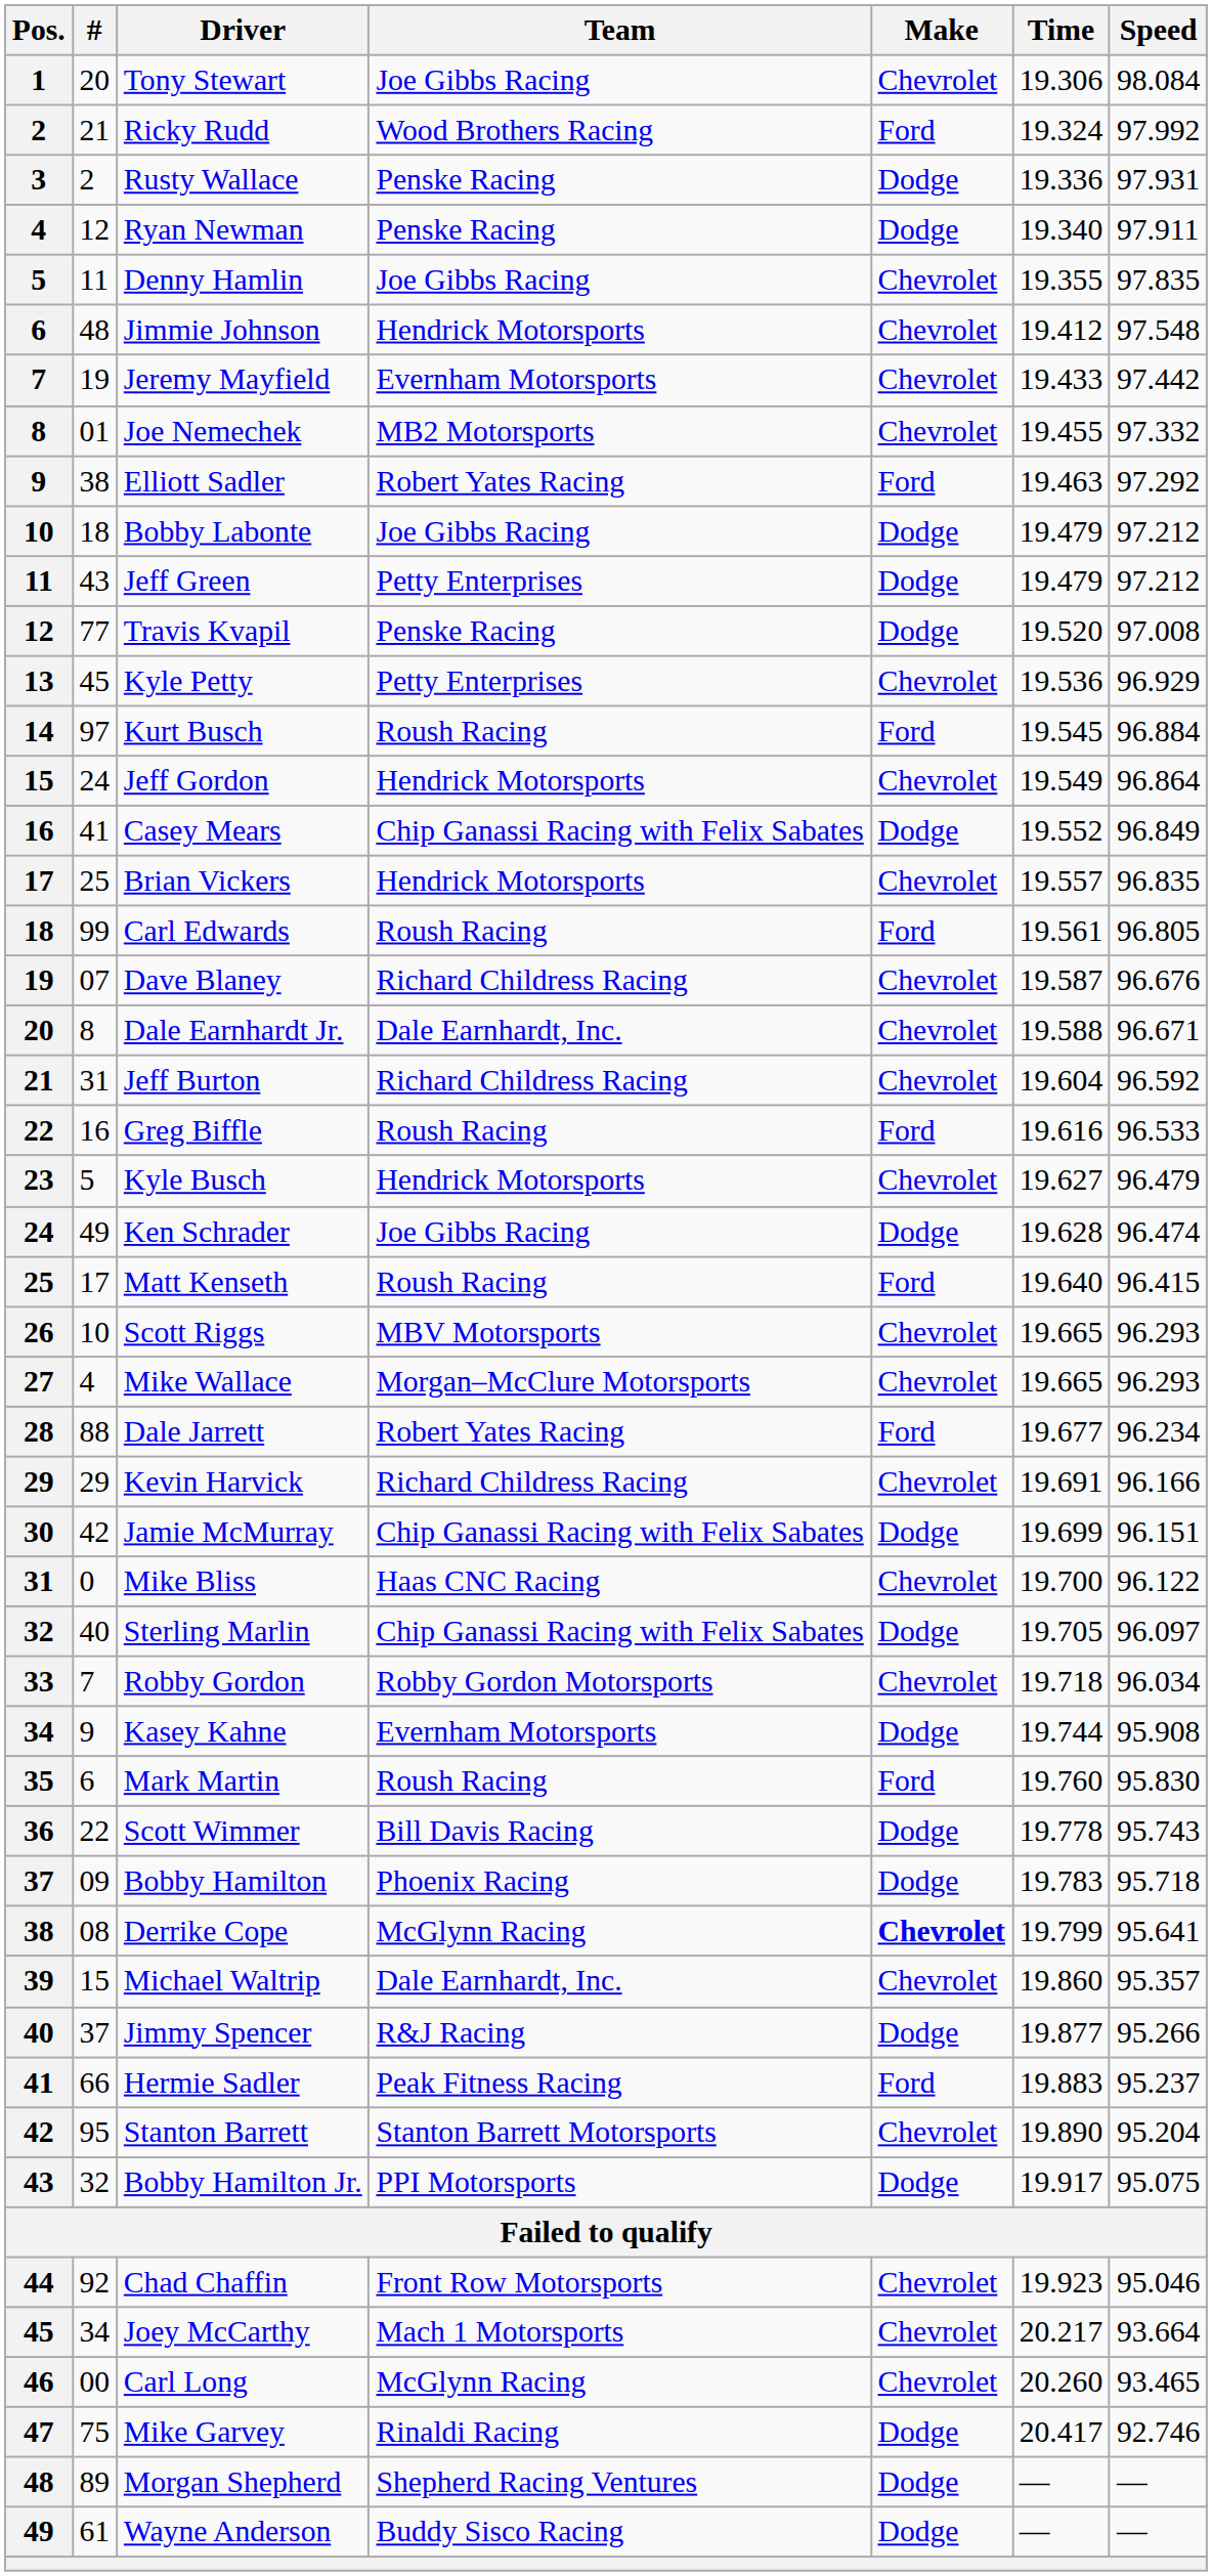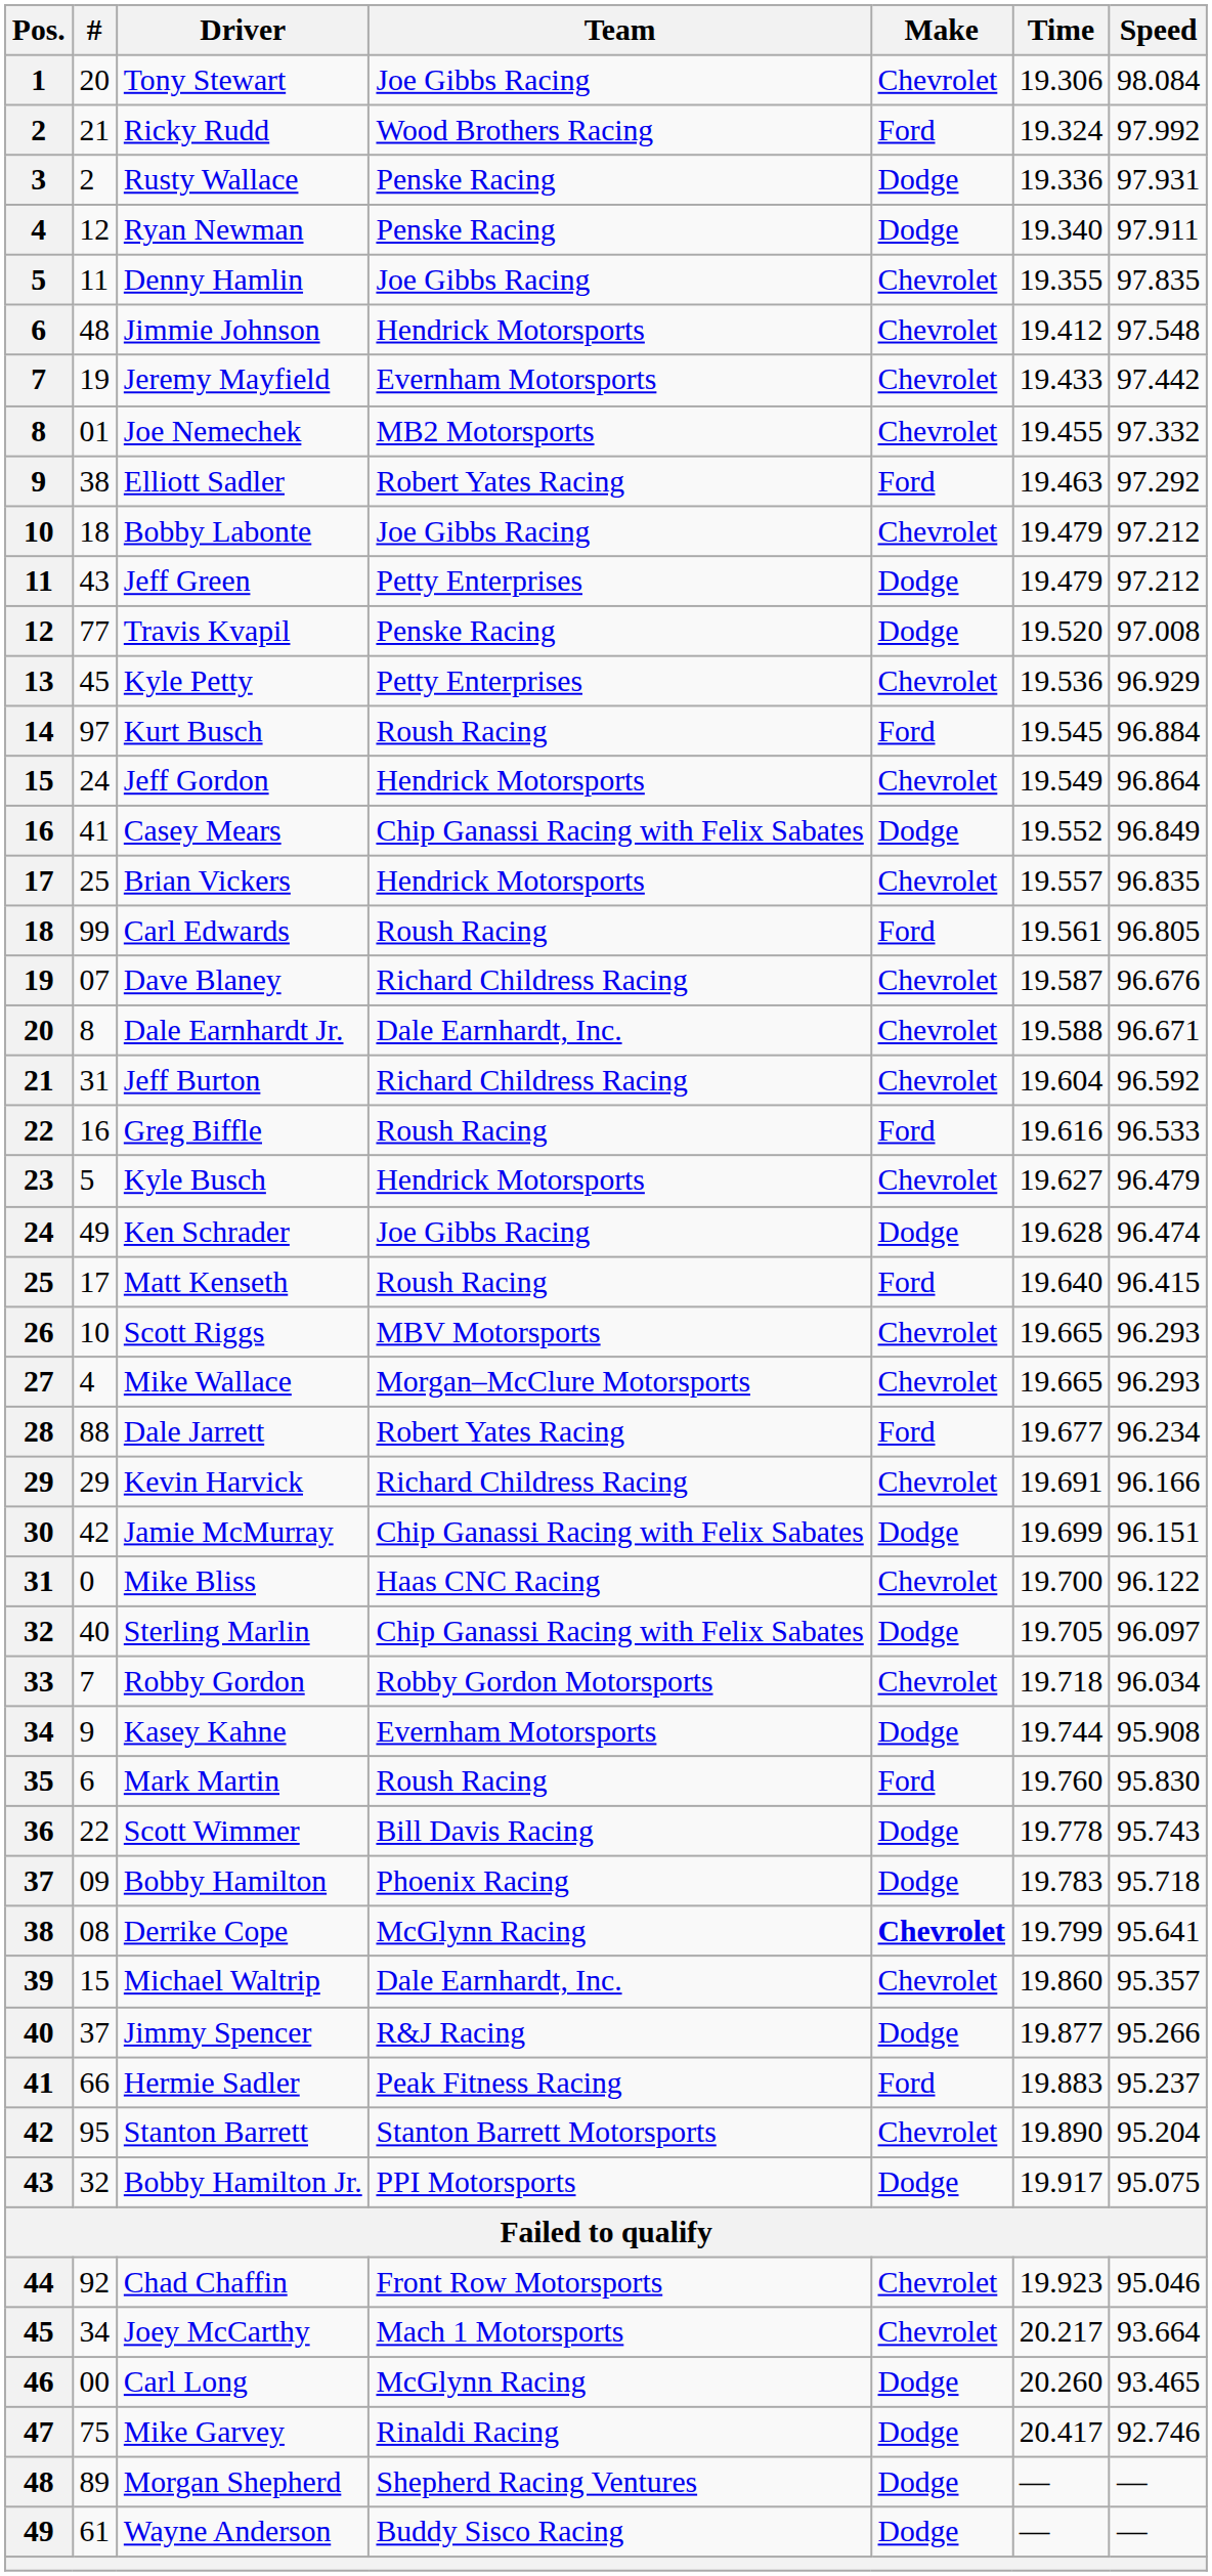Bobby Labonte | Make: Dodge -> Chevrolet
Carl Long | Make: Chevrolet -> Dodge
